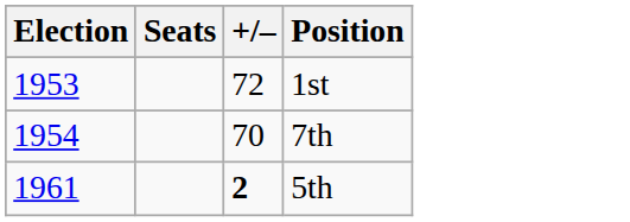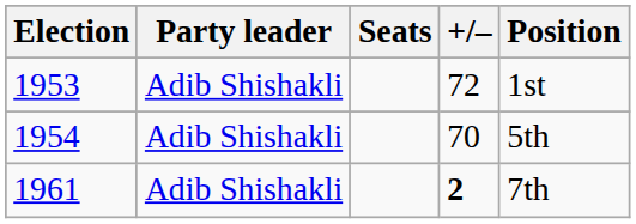+ column: Party leader | Adib Shishakli | Adib Shishakli | Adib Shishakli
1954 | Position: 7th -> 5th
1961 | Position: 5th -> 7th
